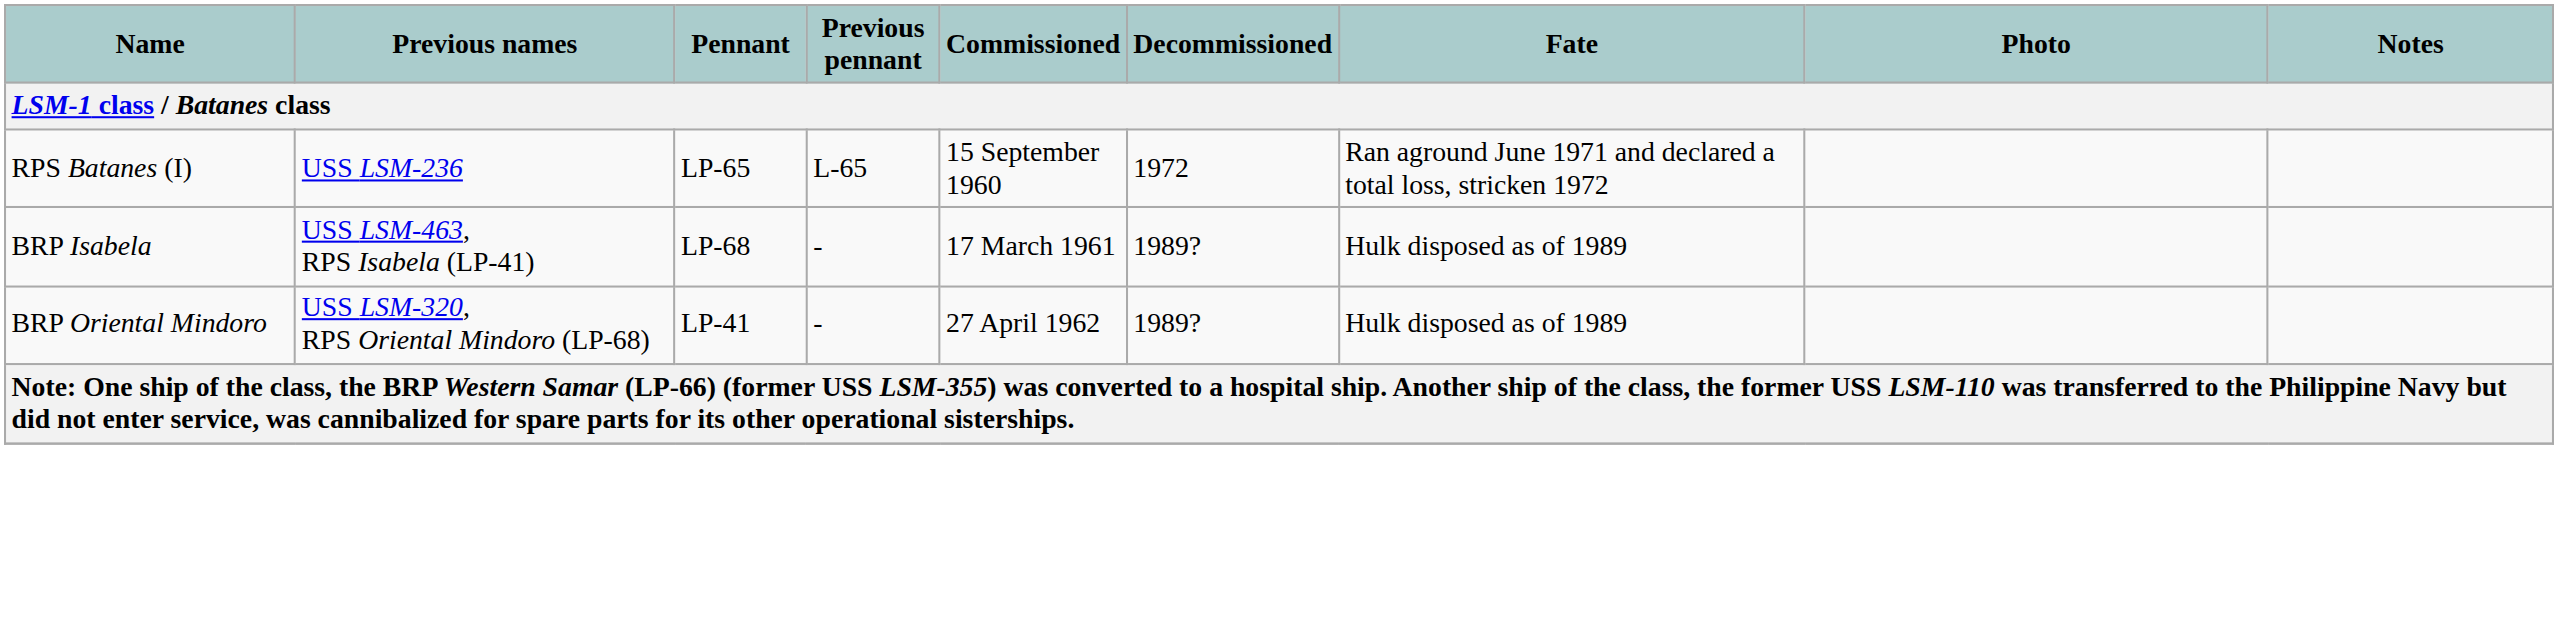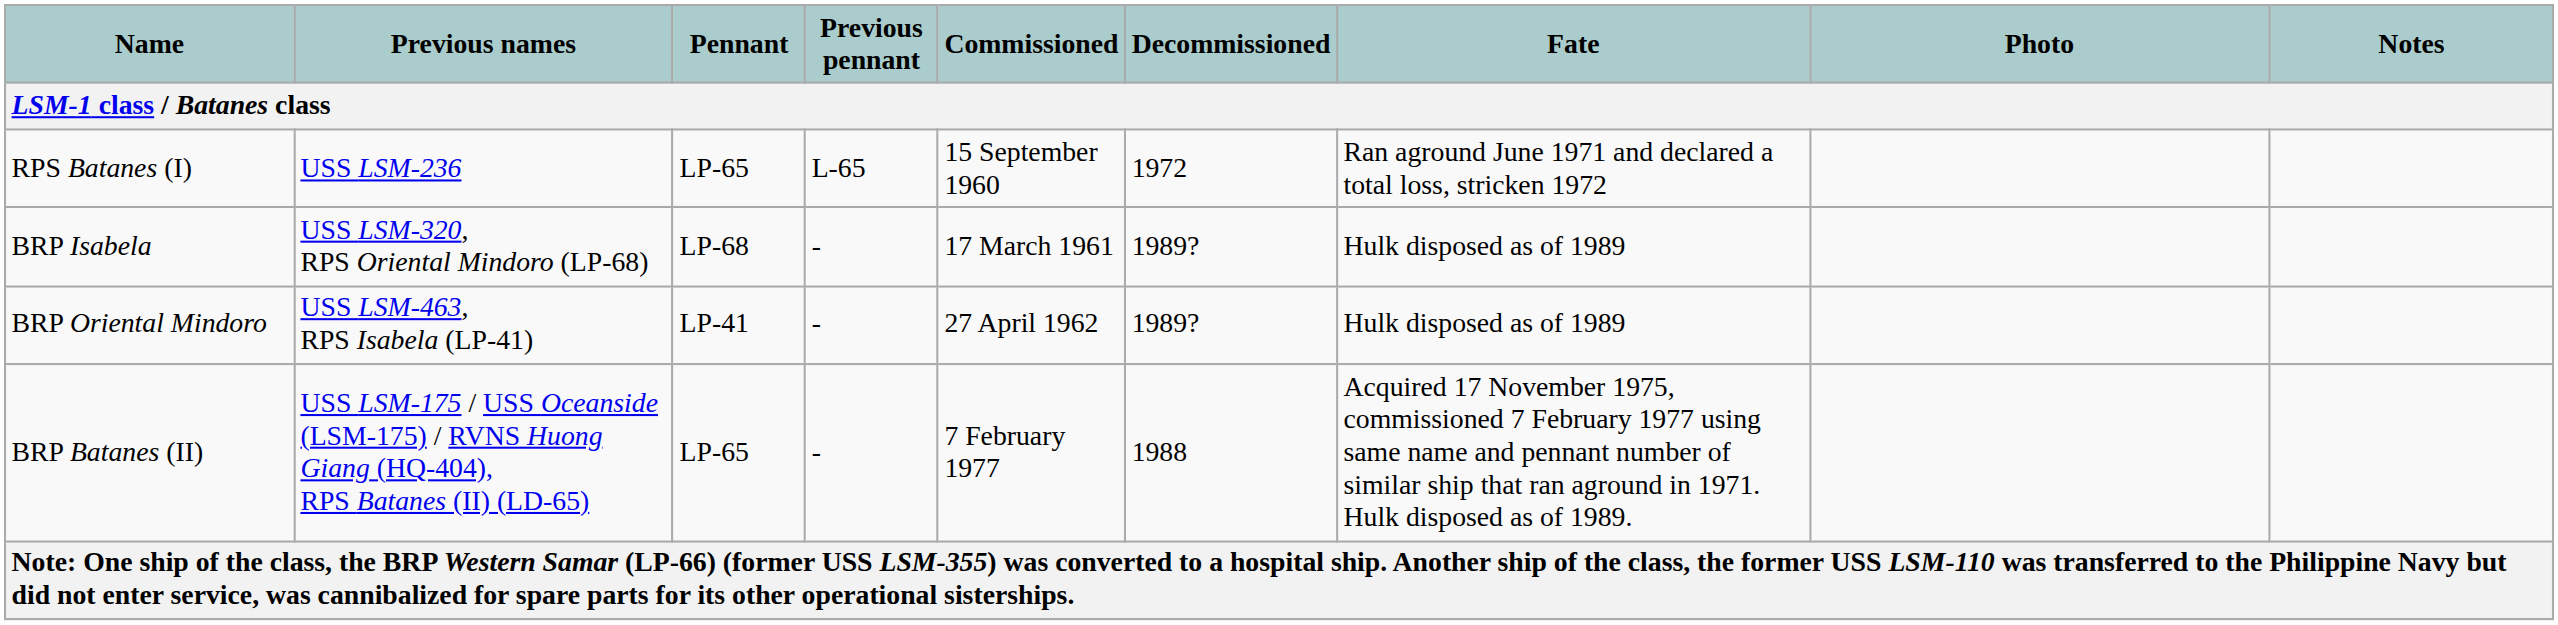BRP Isabela | Previous names: USS LSM-463, RPS Isabela (LP-41) -> USS LSM-320, RPS Oriental Mindoro (LP-68)
BRP Oriental Mindoro | Previous names: USS LSM-320, RPS Oriental Mindoro (LP-68) -> USS LSM-463, RPS Isabela (LP-41)
+ row: BRP Batanes (II) | USS LSM-175 / USS Oceanside (LSM-175) / RVNS Huong Giang (HQ-404), RPS Batanes (II) (LD-65) | LP-65 | - | 7 February 1977 | 1988 | Acquired 17 November 1975, commissioned 7 February 1977 using same name and pennant number of similar ship that ran aground in 1971. Hulk disposed as of 1989.
